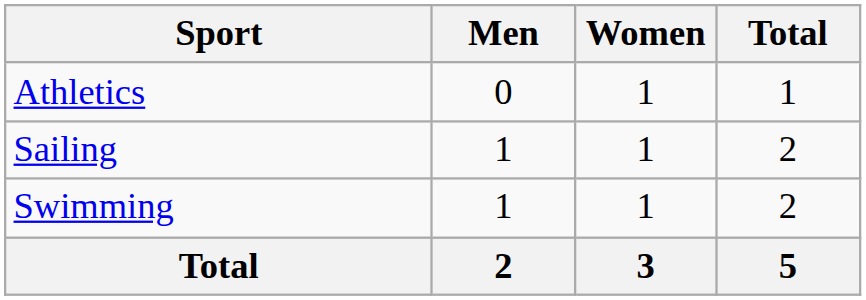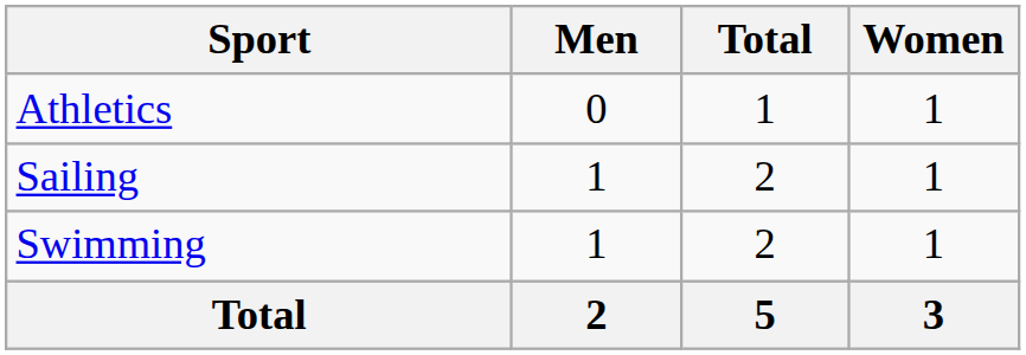columns swapped: Women <-> Total
